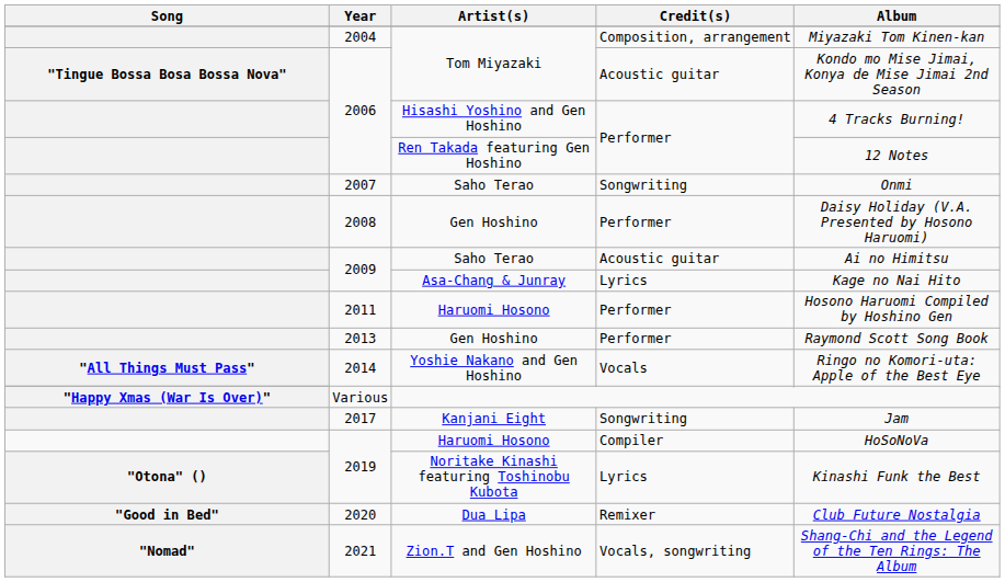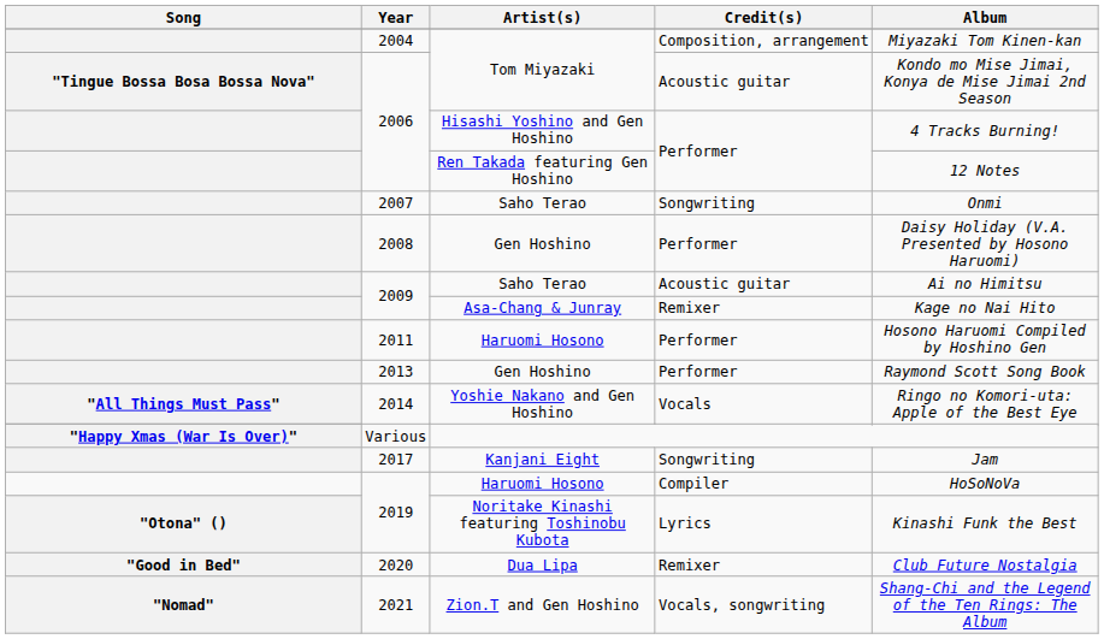2009 / Asa-Chang & Junray | Credit(s): Lyrics -> Remixer
